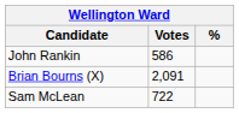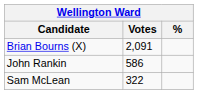rows swapped: Brian Bourns (X) <-> John Rankin
Sam McLean | Votes: 722 -> 322
